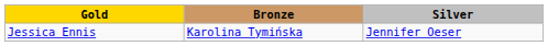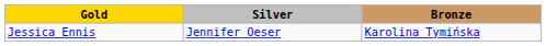columns swapped: Silver <-> Bronze
